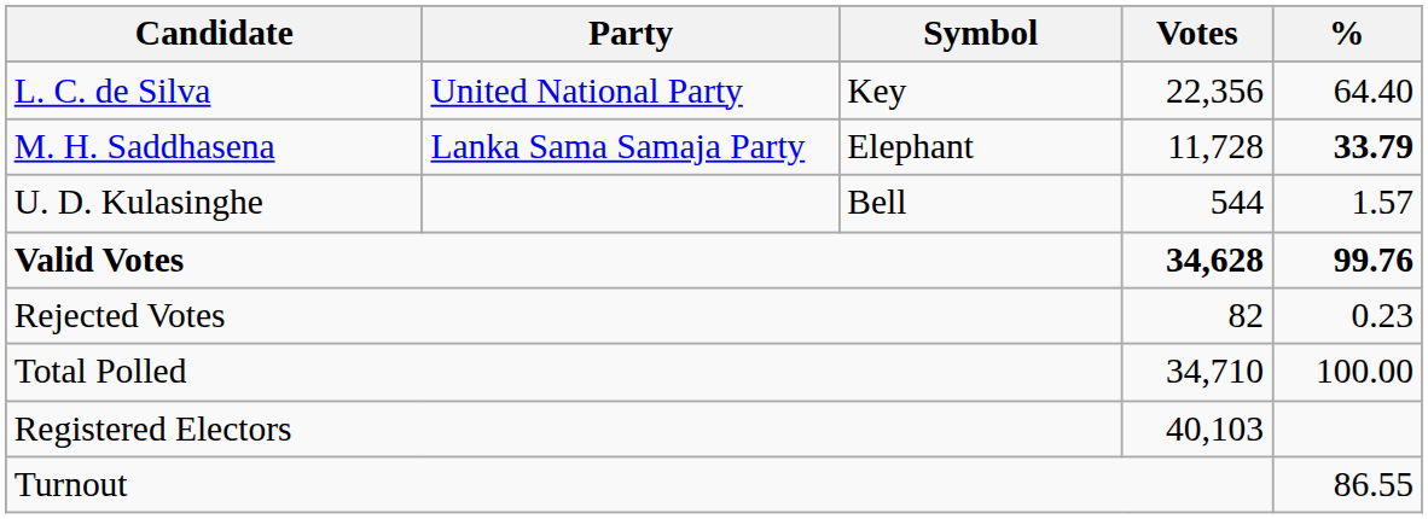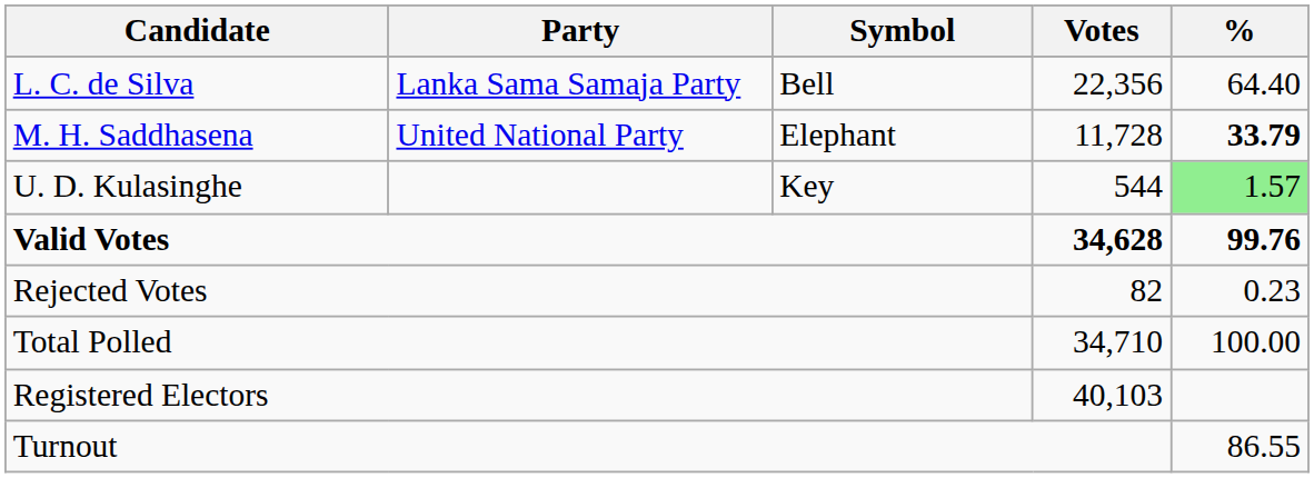L. C. de Silva | Party: United National Party -> Lanka Sama Samaja Party
L. C. de Silva | Symbol: Key -> Bell
M. H. Saddhasena | Party: Lanka Sama Samaja Party -> United National Party
U. D. Kulasinghe | Symbol: Bell -> Key
U. D. Kulasinghe | %: no background -> lightgreen background
